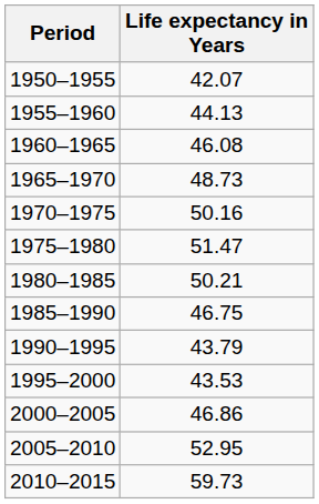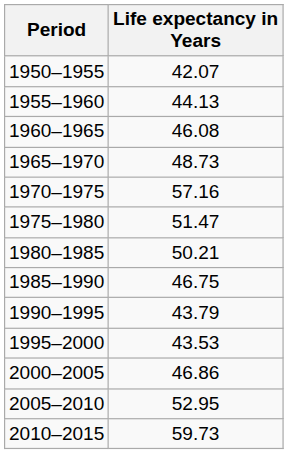1970–1975 | Life expectancy in Years: 50.16 -> 57.16
